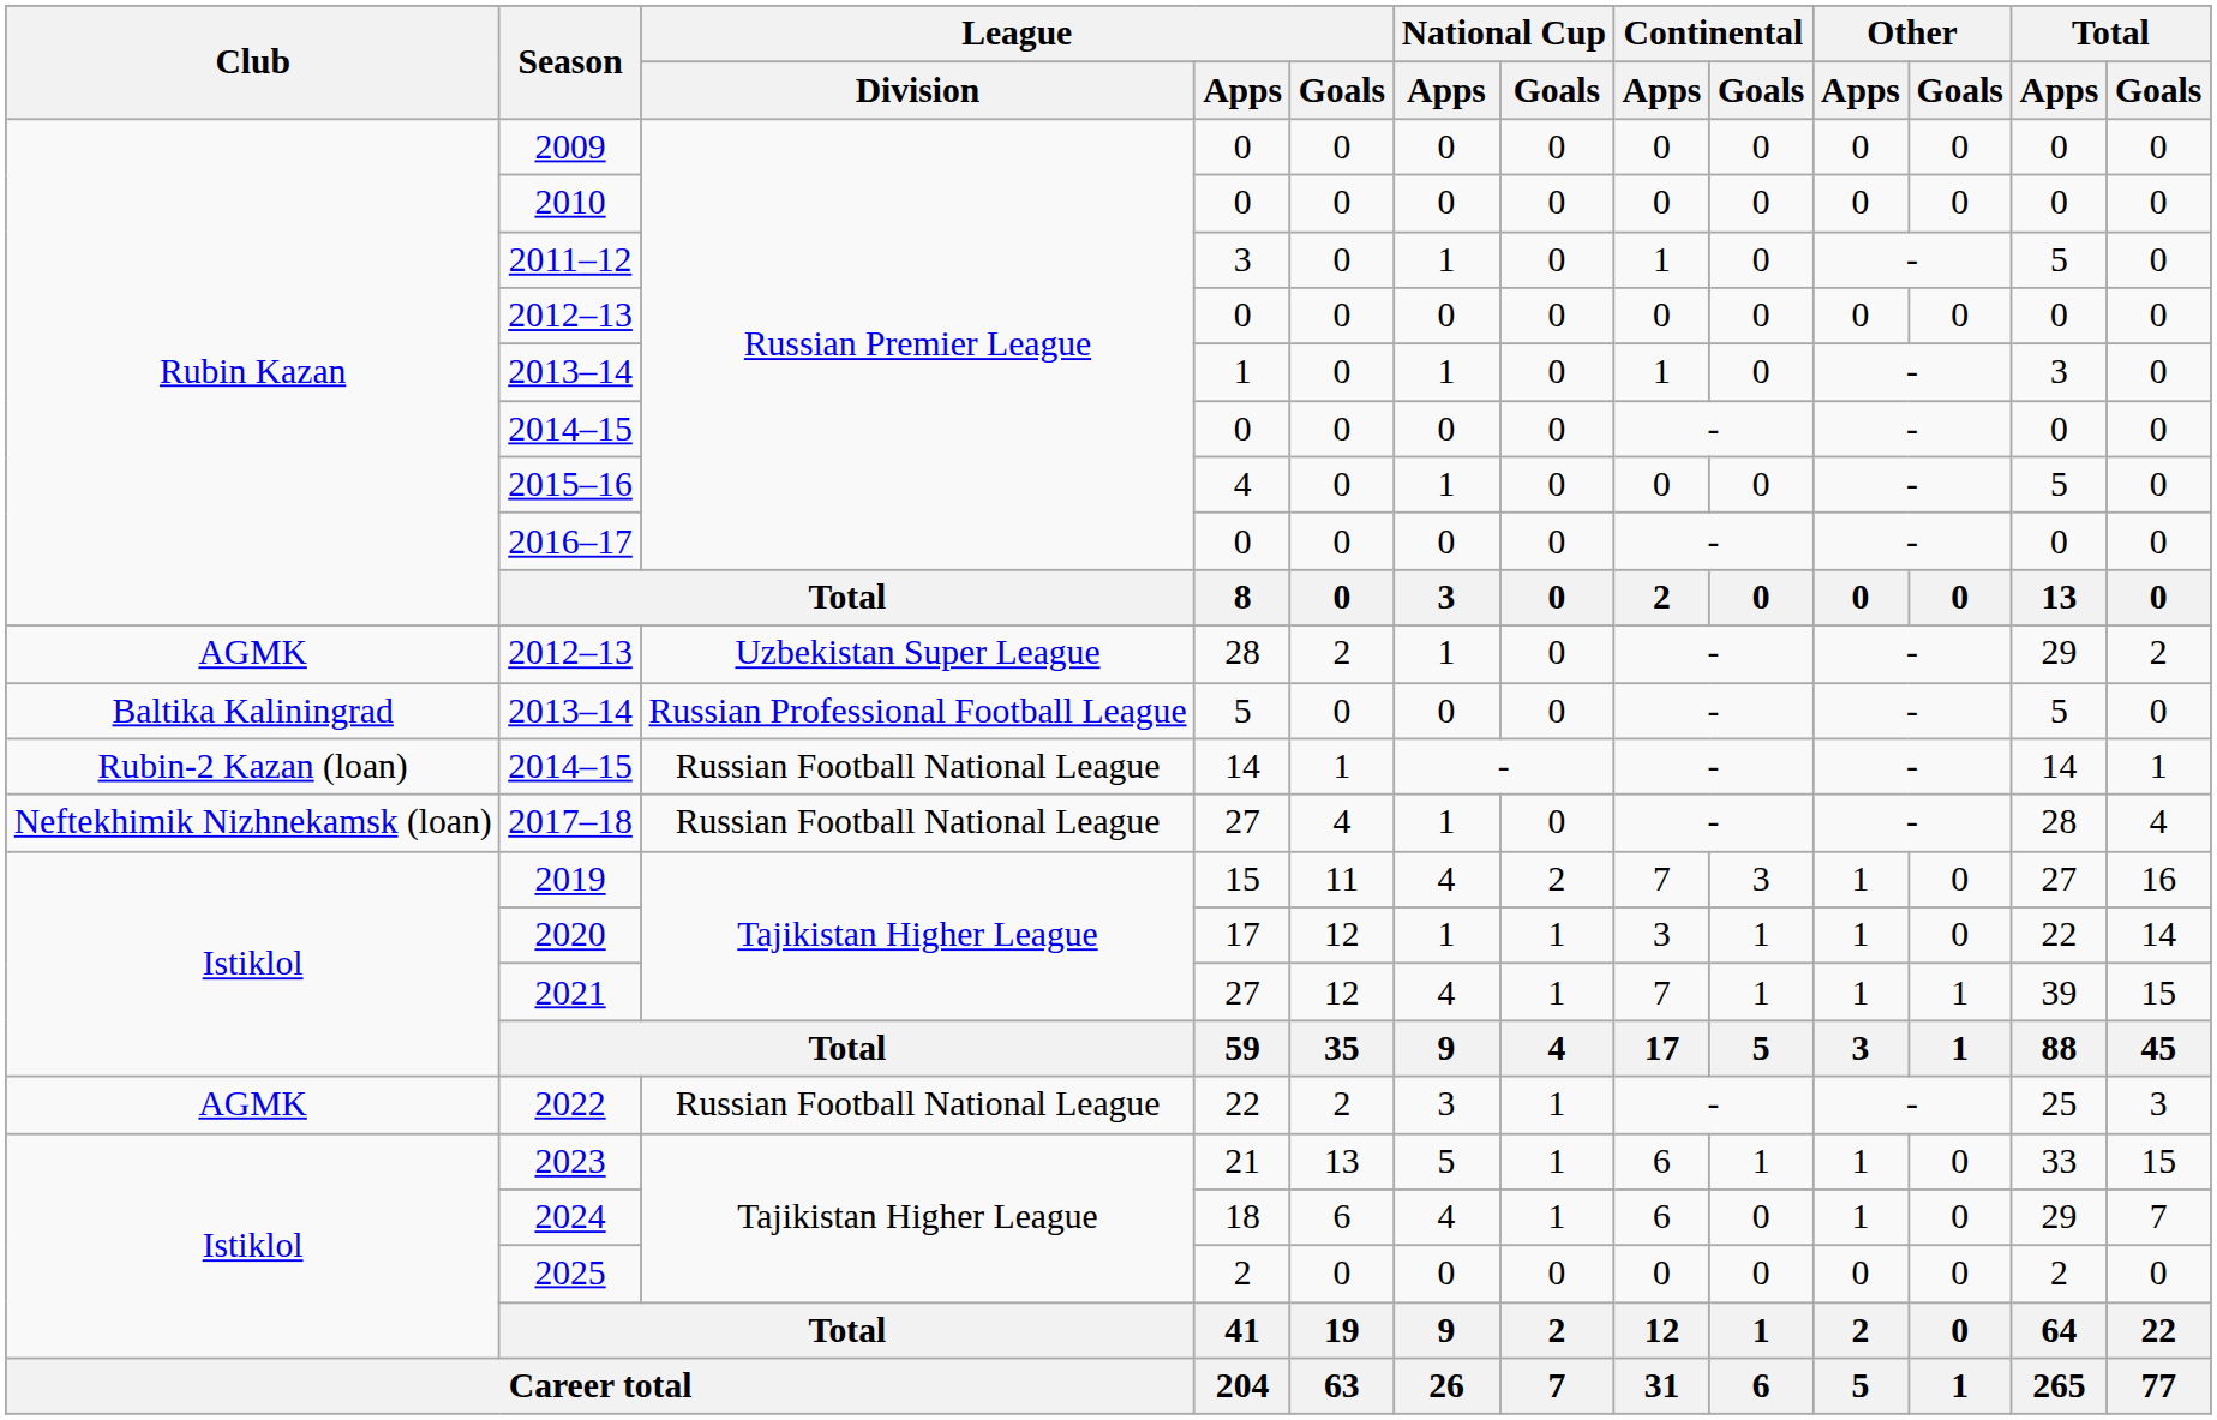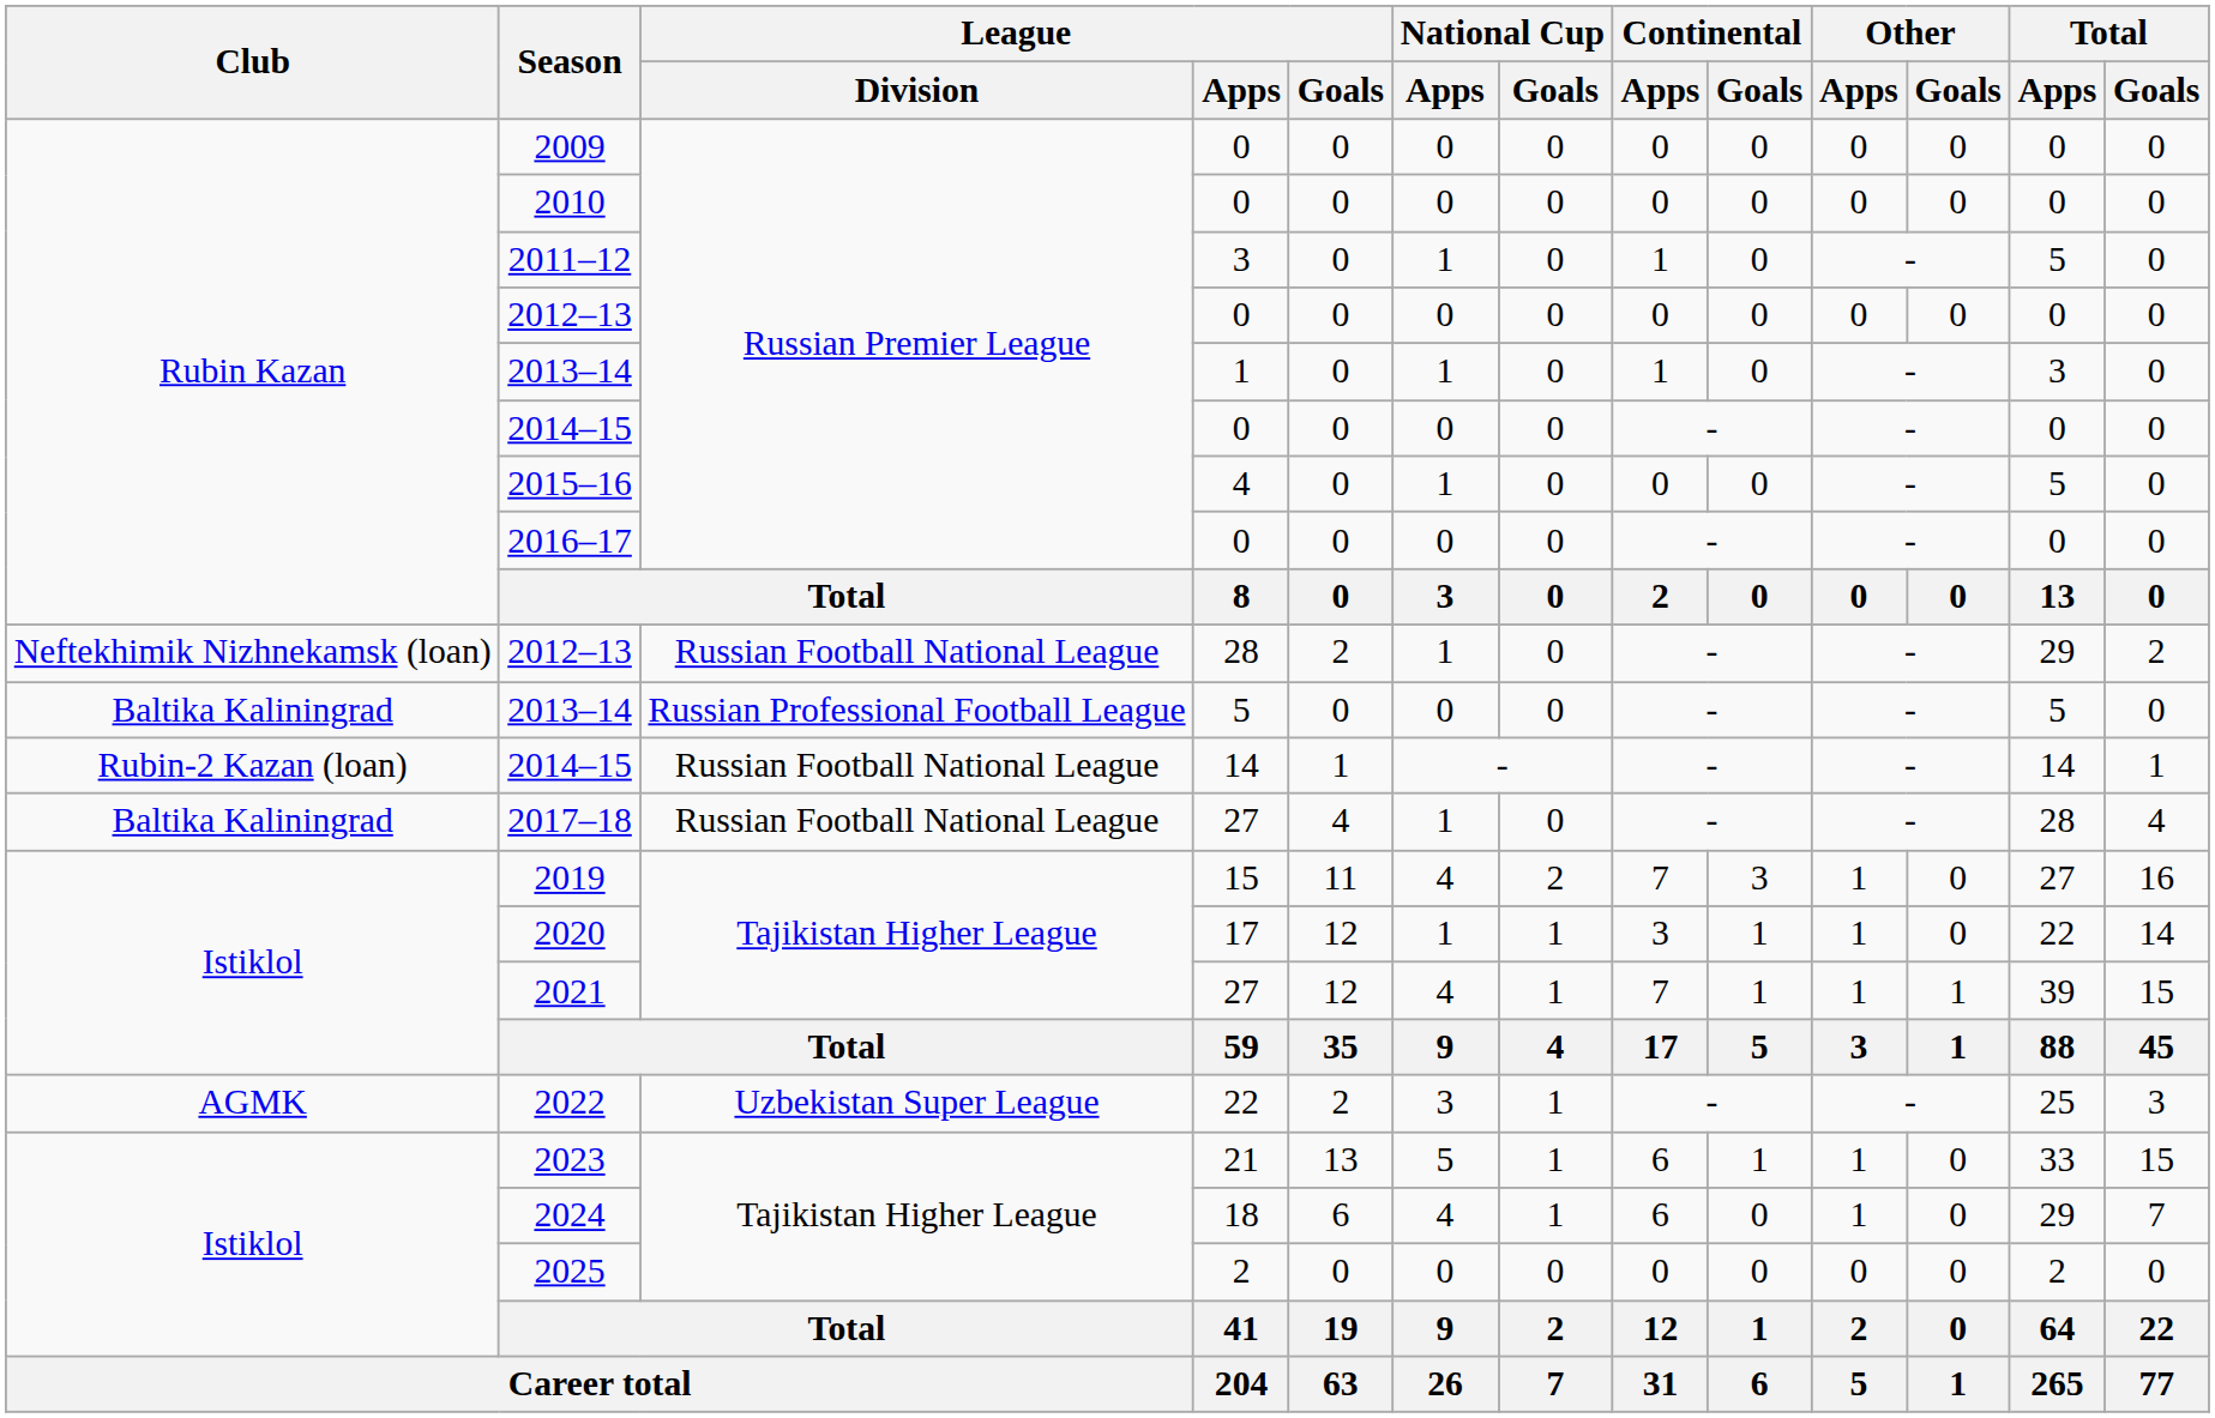2012–13 / 28 | Club: AGMK -> Neftekhimik Nizhnekamsk (loan)
2012–13 / 28 | League / Division: Uzbekistan Super League -> Russian Football National League
2017–18 | Club: Neftekhimik Nizhnekamsk (loan) -> Baltika Kaliningrad
2022 | League / Division: Russian Football National League -> Uzbekistan Super League
